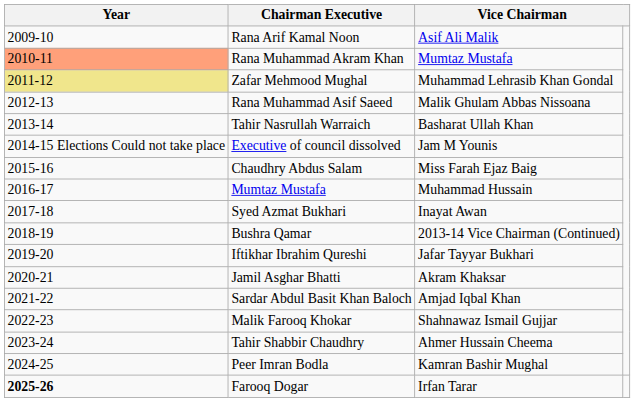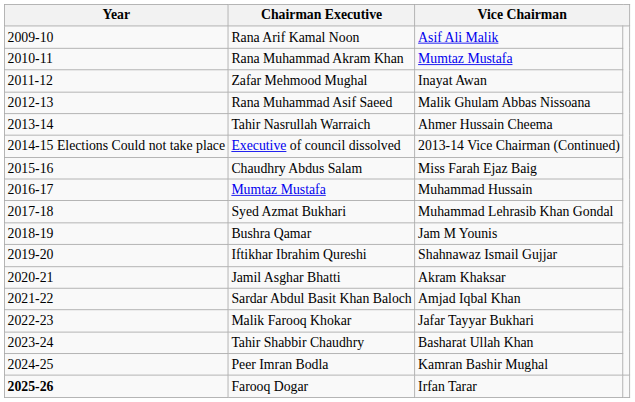Rana Muhammad Akram Khan | Year: lightsalmon background -> no background
Zafar Mehmood Mughal | Year: khaki background -> no background
Zafar Mehmood Mughal | column 3: Muhammad Lehrasib Khan Gondal -> Inayat Awan
Tahir Nasrullah Warraich | column 3: Basharat Ullah Khan -> Ahmer Hussain Cheema
Executive of council dissolved | column 3: Jam M Younis -> 2013-14 Vice Chairman (Continued)
Syed Azmat Bukhari | column 3: Inayat Awan -> Muhammad Lehrasib Khan Gondal
Bushra Qamar | column 3: 2013-14 Vice Chairman (Continued) -> Jam M Younis
Iftikhar Ibrahim Qureshi | column 3: Jafar Tayyar Bukhari -> Shahnawaz Ismail Gujjar
Malik Farooq Khokar | column 3: Shahnawaz Ismail Gujjar -> Jafar Tayyar Bukhari
Tahir Shabbir Chaudhry | column 3: Ahmer Hussain Cheema -> Basharat Ullah Khan
